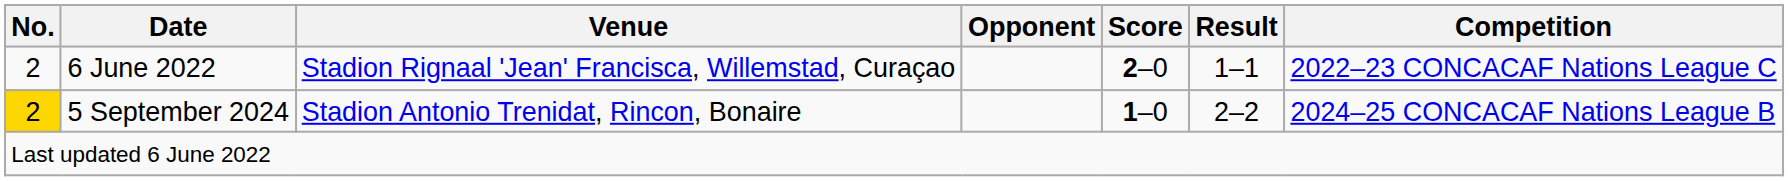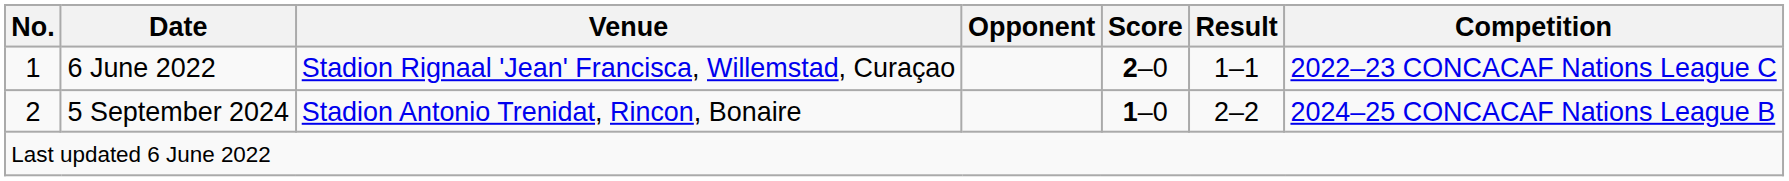6 June 2022 | No.: 2 -> 1
5 September 2024 | No.: gold background -> no background
